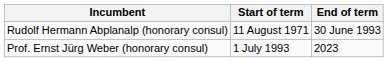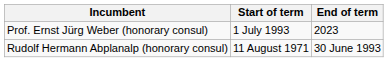rows swapped: Rudolf Hermann Abplanalp (honorary consul) <-> Prof. Ernst Jürg Weber (honorary consul)
